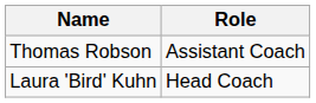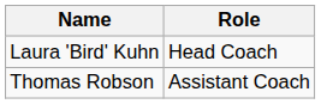rows swapped: Laura 'Bird' Kuhn <-> Thomas Robson
